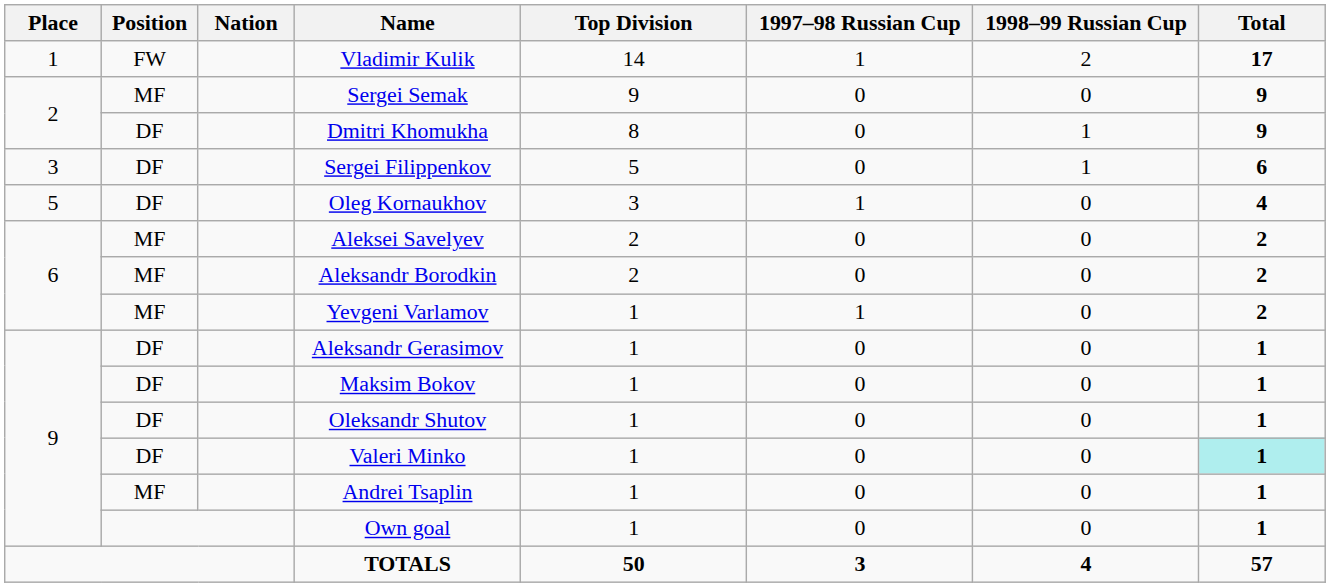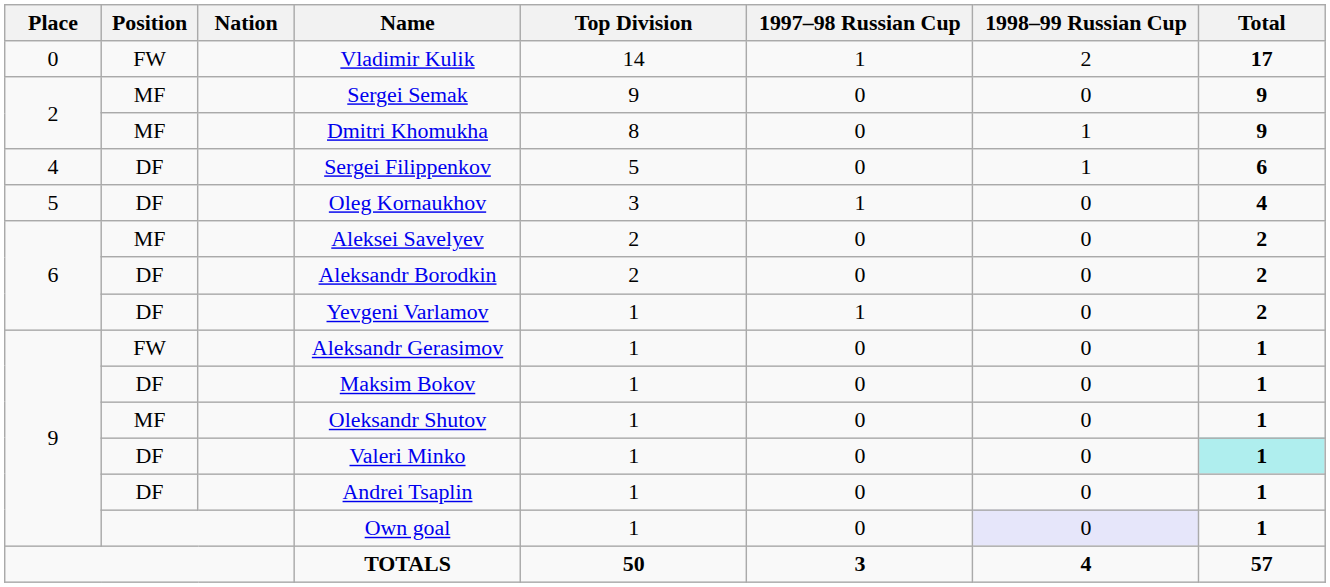Vladimir Kulik | Place: 1 -> 0
Dmitri Khomukha | Position: DF -> MF
Sergei Filippenkov | Place: 3 -> 4
Aleksandr Borodkin | Position: MF -> DF
Yevgeni Varlamov | Position: MF -> DF
Aleksandr Gerasimov | Position: DF -> FW
Oleksandr Shutov | Position: DF -> MF
Andrei Tsaplin | Position: MF -> DF
Own goal | 1998–99 Russian Cup: no background -> lavender background
